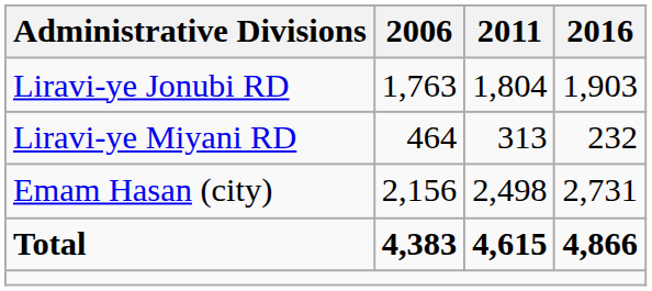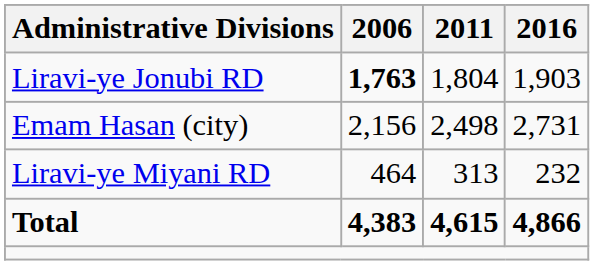Liravi-ye Jonubi RD | 2006: normal -> bold
rows swapped: Liravi-ye Miyani RD <-> Emam Hasan (city)
